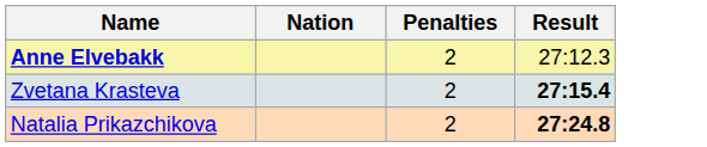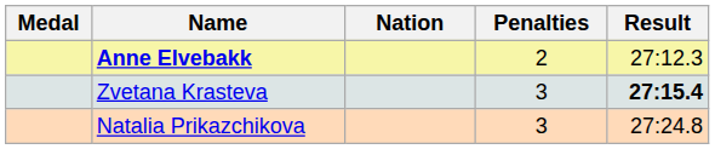+ column: Medal
Zvetana Krasteva | Penalties: 2 -> 3
Natalia Prikazchikova | Penalties: 2 -> 3
Natalia Prikazchikova | Result: bold -> normal
